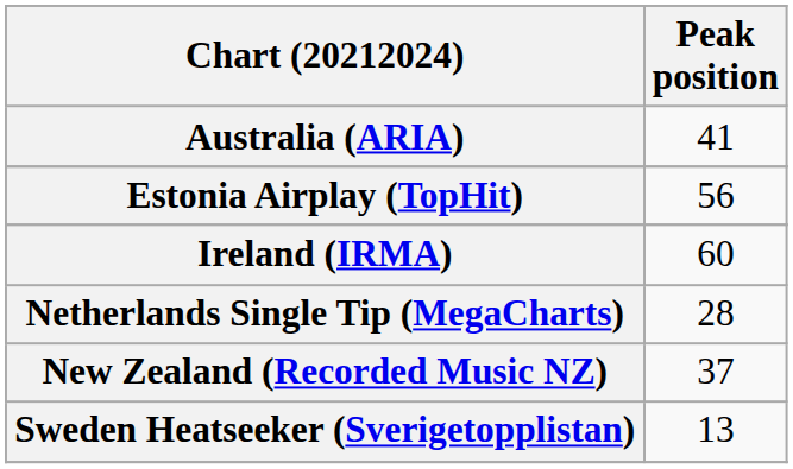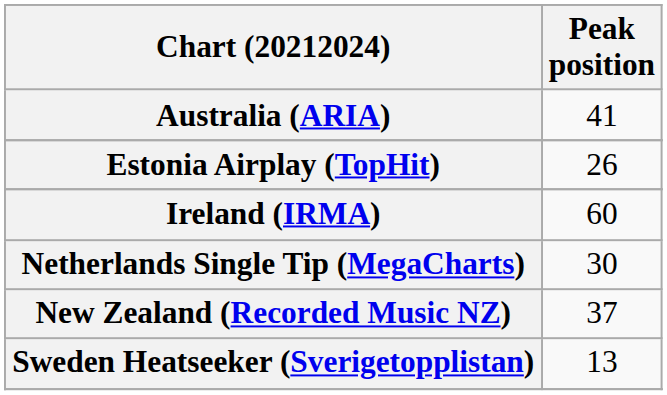Estonia Airplay (TopHit) | Peak position: 56 -> 26
Netherlands Single Tip (MegaCharts) | Peak position: 28 -> 30
